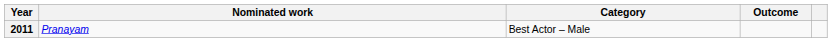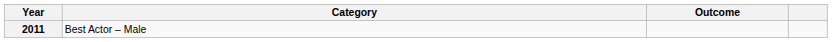- column: Nominated work | Pranayam
